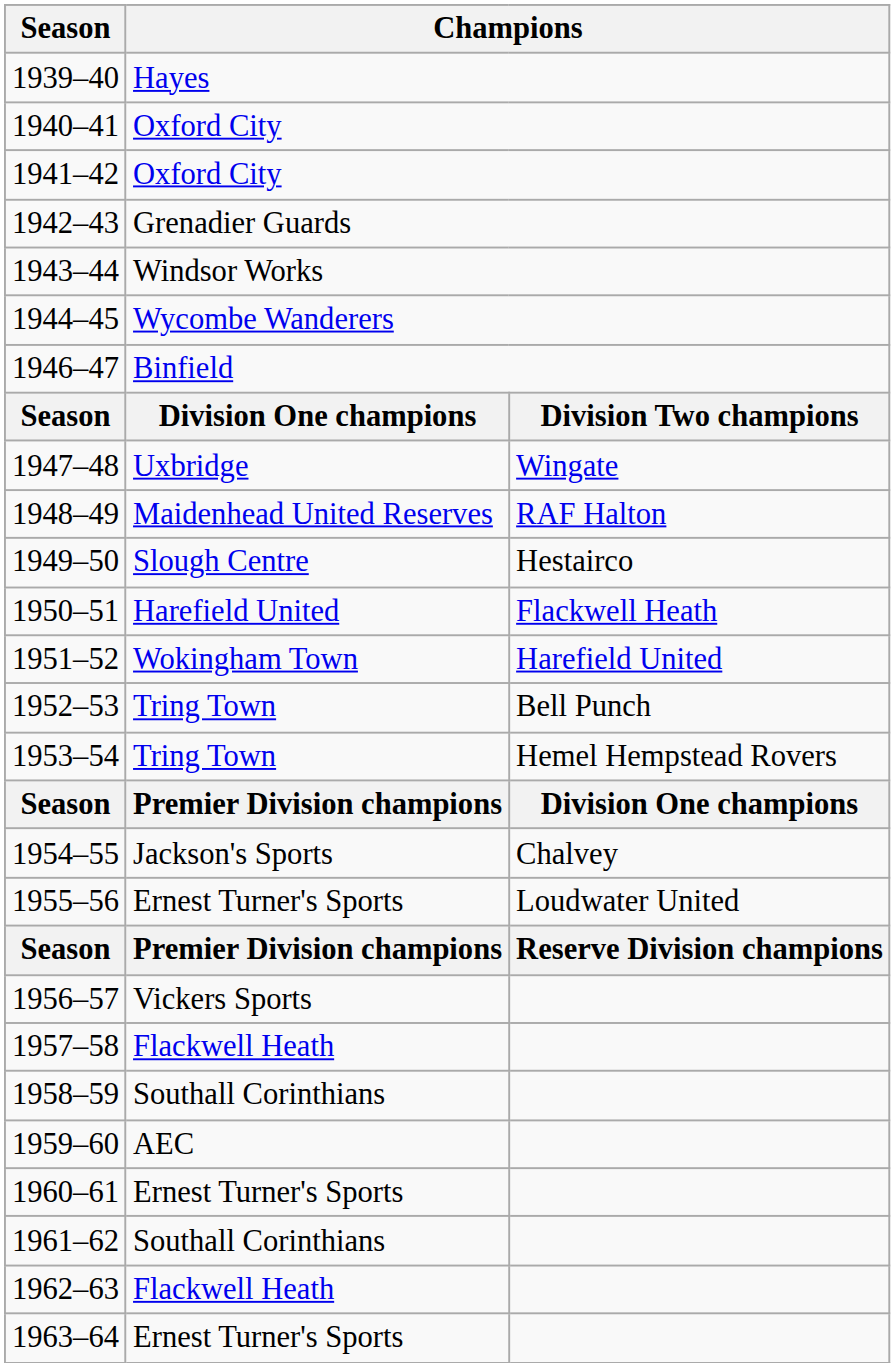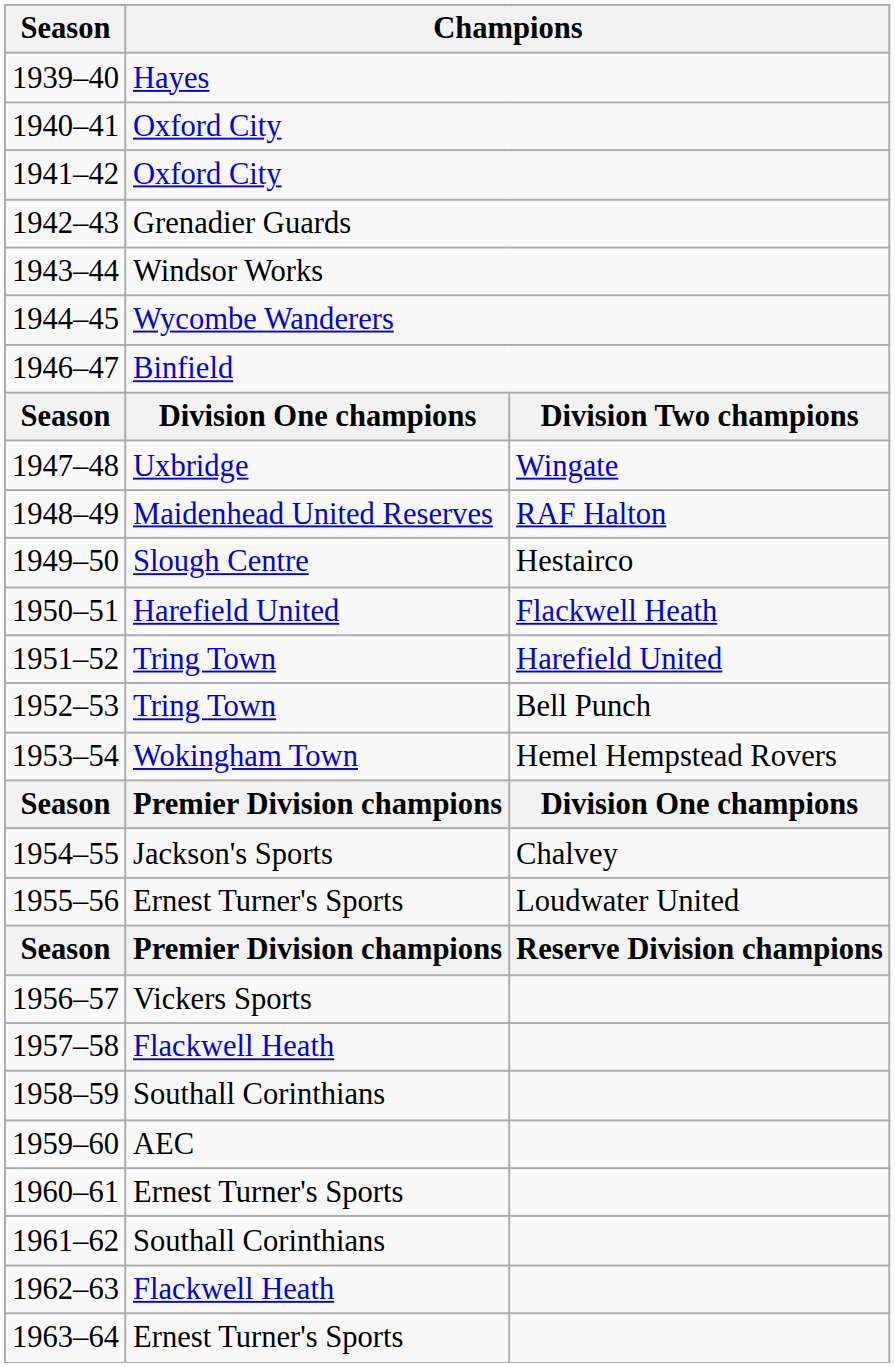1951–52 | column 2: Wokingham Town -> Tring Town
1953–54 | column 2: Tring Town -> Wokingham Town
